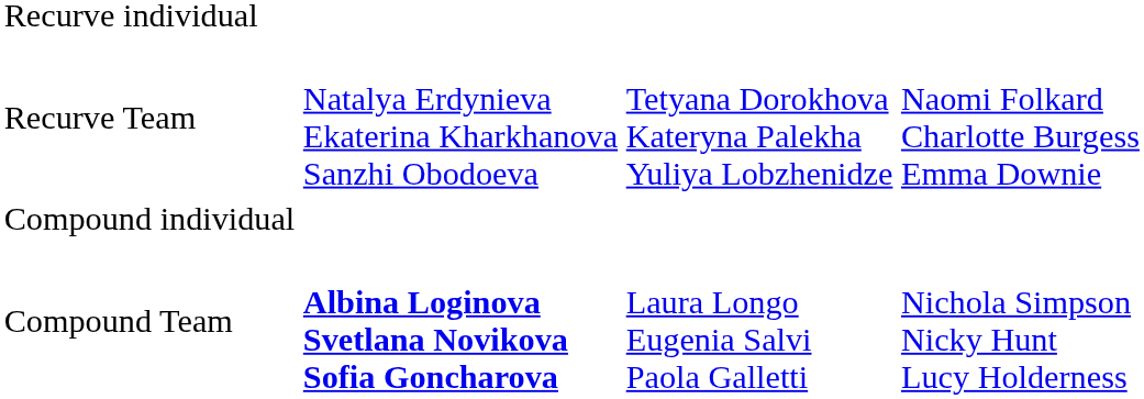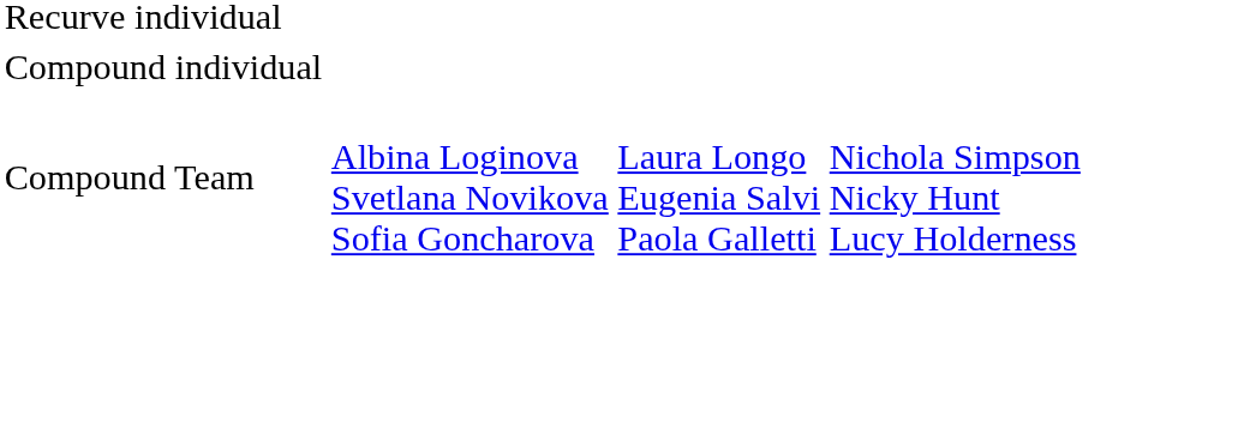- row: Recurve Team | Natalya Erdynieva Ekaterina Kharkhanova Sanzhi Obodoeva | Tetyana Dorokhova Kateryna Palekha Yuliya Lobzhenidze | Naomi Folkard Charlotte Burgess Emma Downie
Compound Team | column 2: bold -> normal
